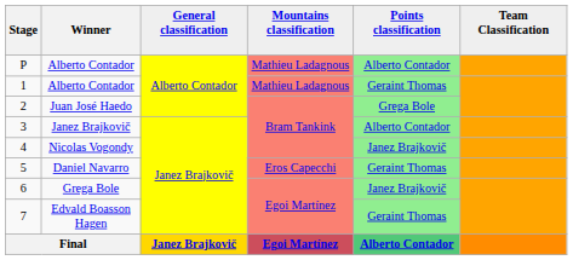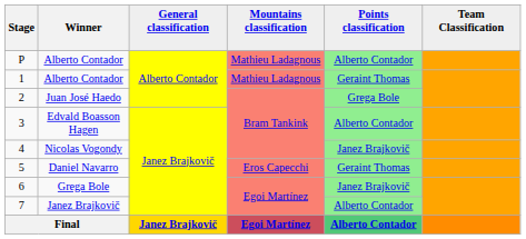3 | Winner: Janez Brajkovič -> Edvald Boasson Hagen
7 | Winner: Edvald Boasson Hagen -> Janez Brajkovič
7 | Points classification: Geraint Thomas -> Alberto Contador
